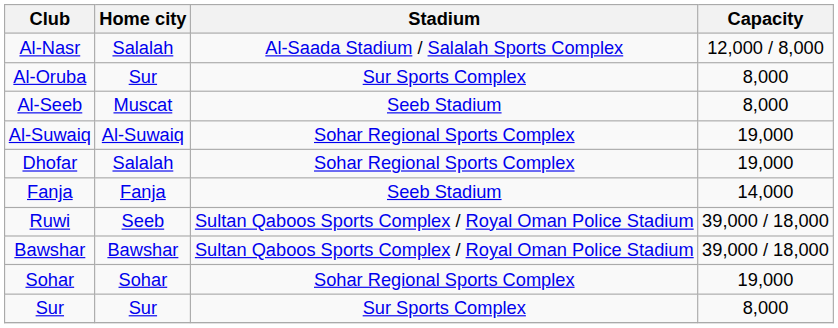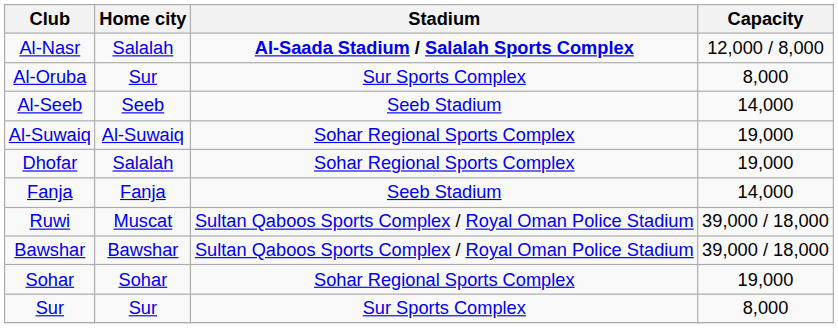Al-Nasr | Stadium: normal -> bold
Al-Seeb | Home city: Muscat -> Seeb
Al-Seeb | Capacity: 8,000 -> 14,000
Ruwi | Home city: Seeb -> Muscat
